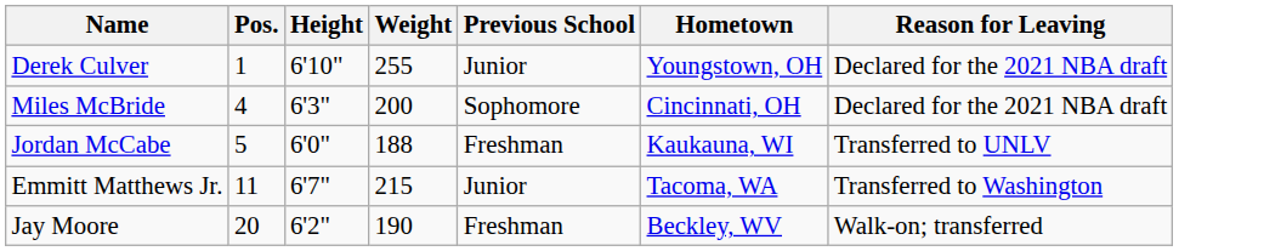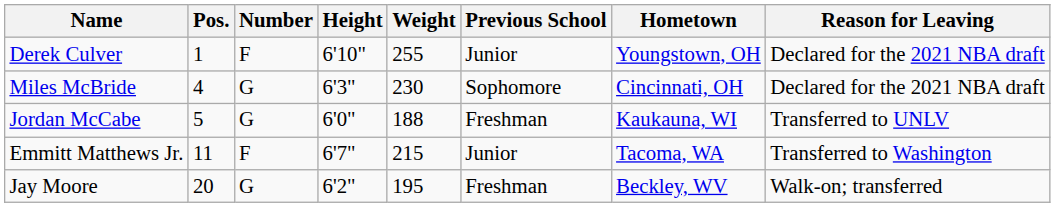+ column: Number | F | G | G | F | G
Miles McBride | Weight: 200 -> 230
Jay Moore | Weight: 190 -> 195
